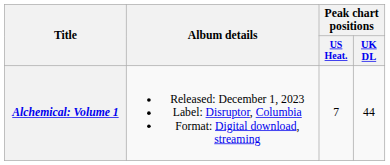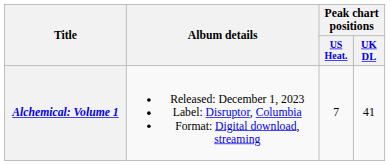Alchemical: Volume 1 | Peak chart positions / UK DL: 44 -> 41
